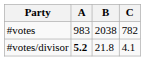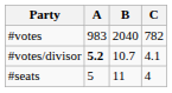#votes | B: 2038 -> 2040
#votes/divisor | B: 21.8 -> 10.7
+ row: #seats | 5 | 11 | 4
